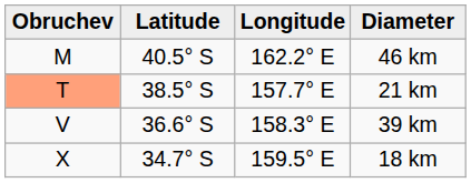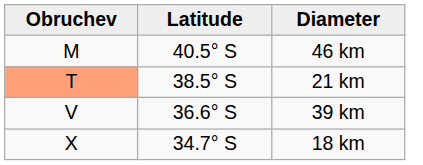- column: Longitude | 162.2° E | 157.7° E | 158.3° E | 159.5° E
